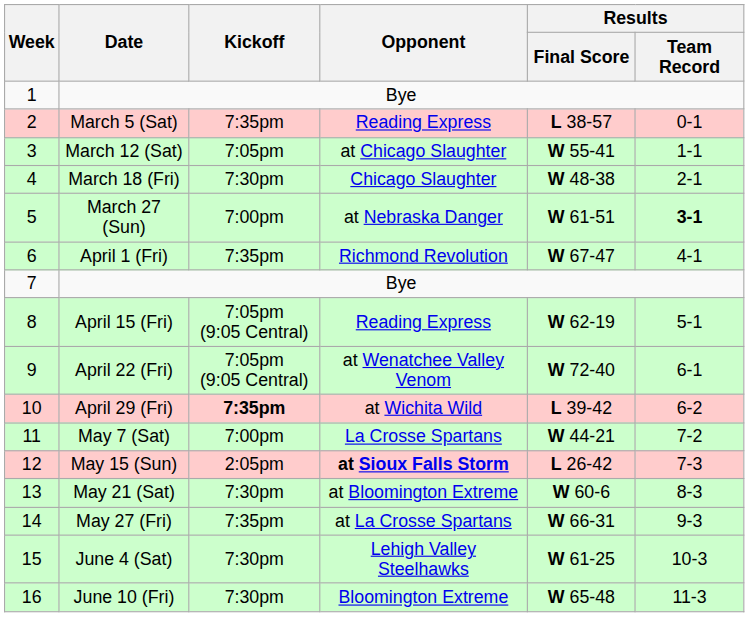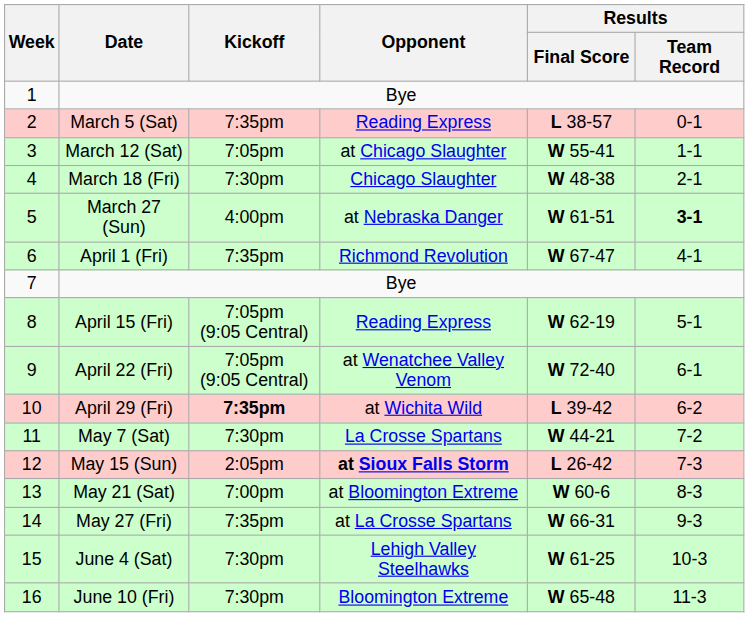March 27 (Sun) | Kickoff: 7:00pm -> 4:00pm
May 7 (Sat) | Kickoff: 7:00pm -> 7:30pm
May 21 (Sat) | Kickoff: 7:30pm -> 7:00pm
